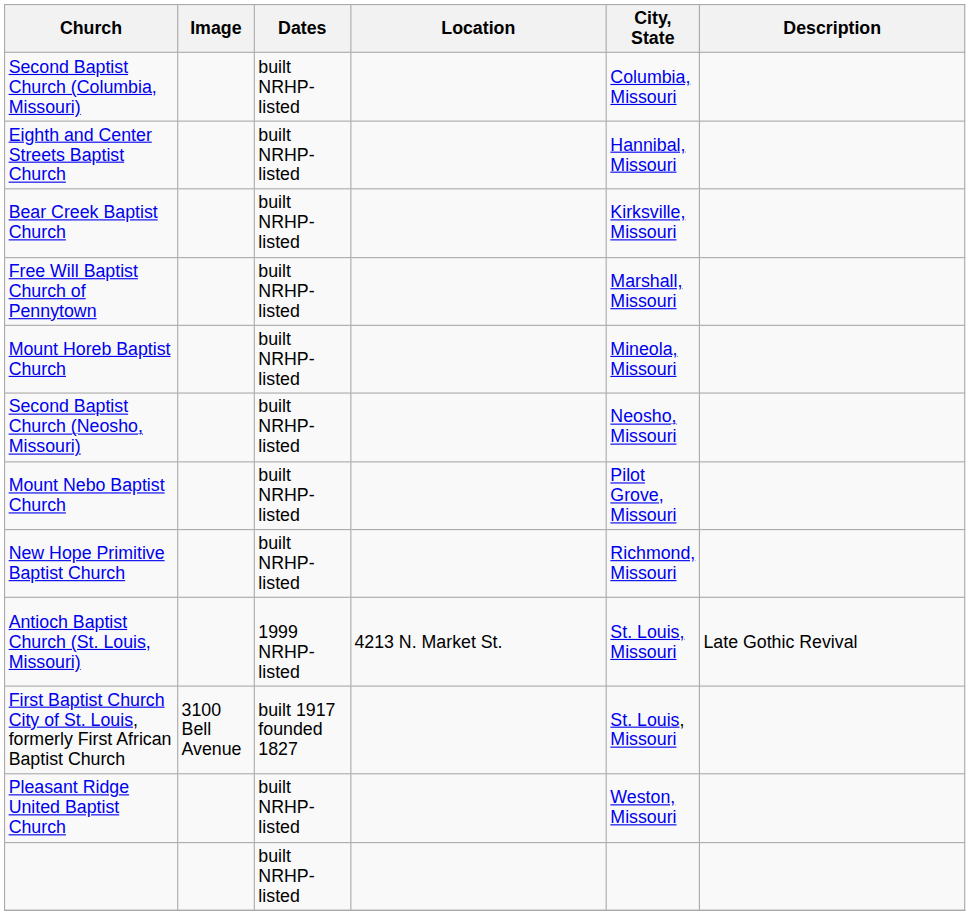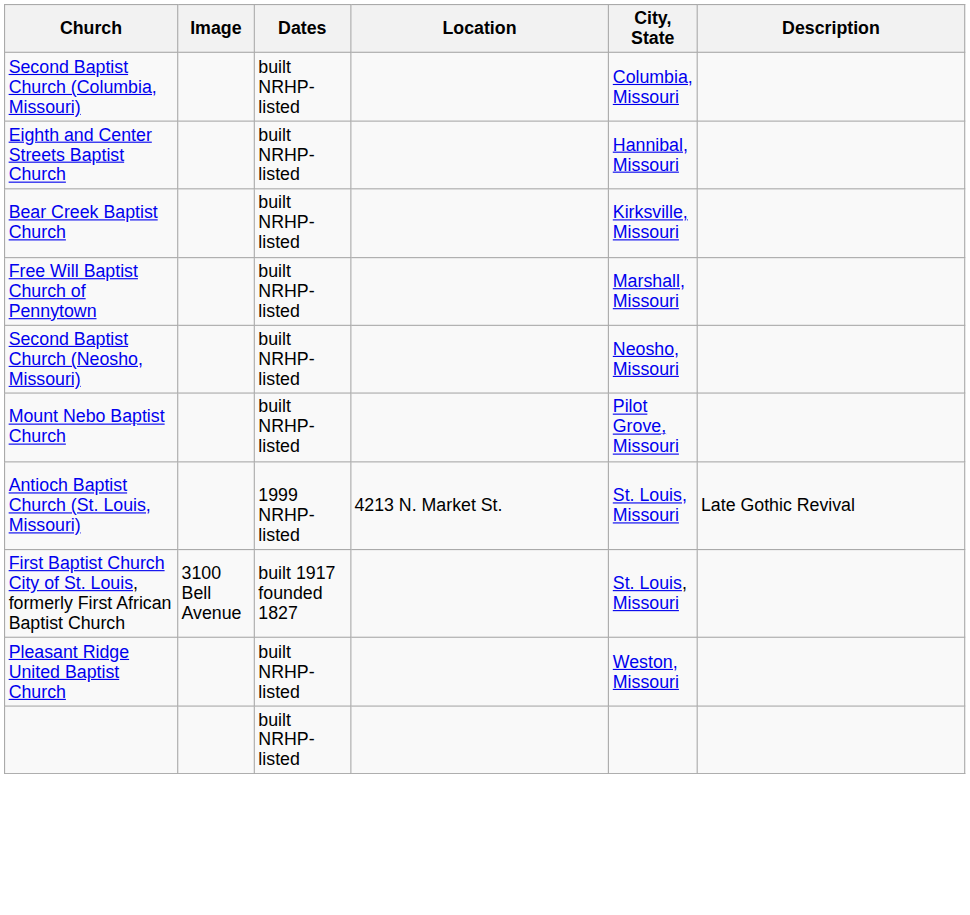- row: Mount Horeb Baptist Church | built NRHP-listed | Mineola, Missouri
- row: New Hope Primitive Baptist Church | built NRHP-listed | Richmond, Missouri
